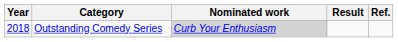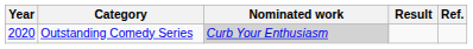Outstanding Comedy Series | Year: 2018 -> 2020
